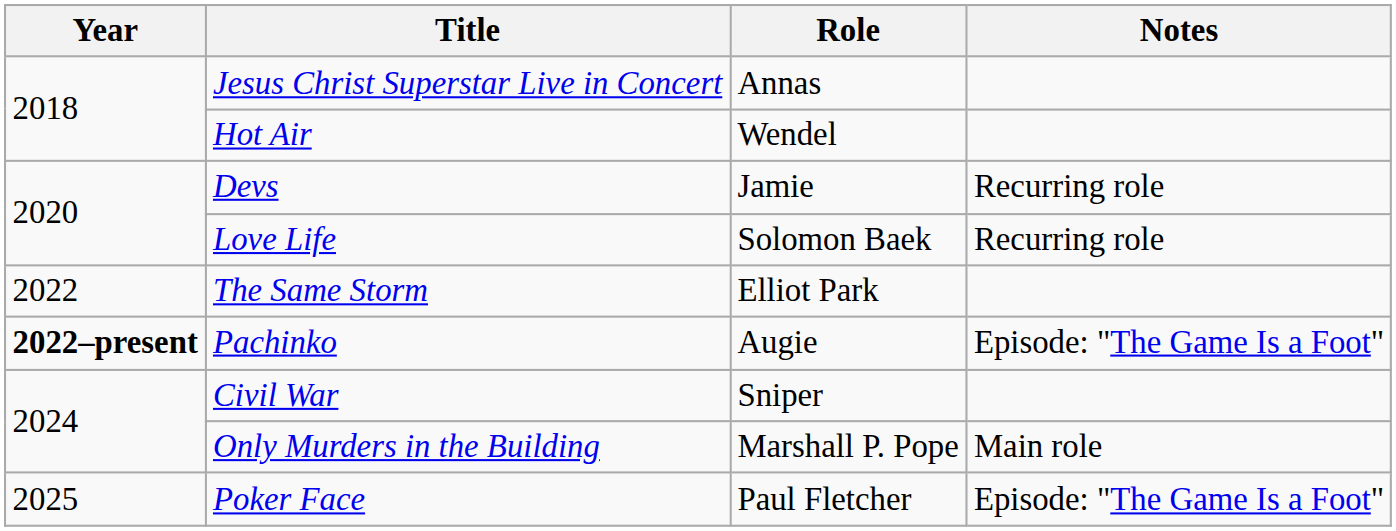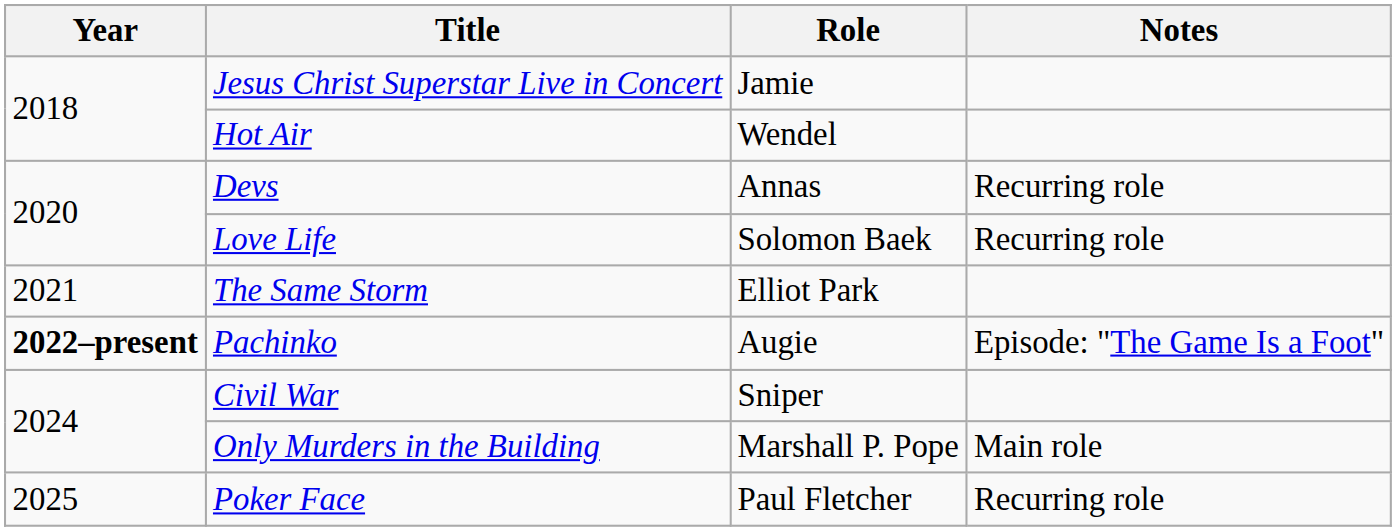Jesus Christ Superstar Live in Concert | Role: Annas -> Jamie
Devs | Role: Jamie -> Annas
The Same Storm | Year: 2022 -> 2021
Poker Face | Notes: Episode: "The Game Is a Foot" -> Recurring role
